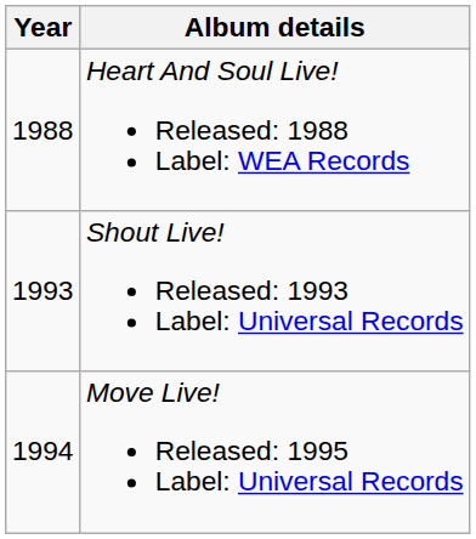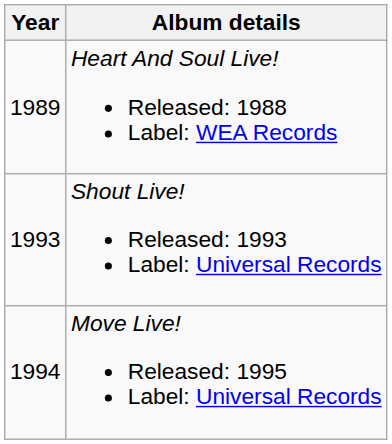Heart And Soul Live! Released: 1988 Label: WEA Records | Year: 1988 -> 1989
